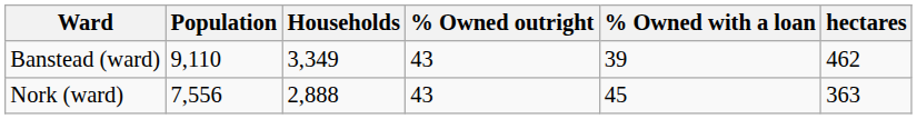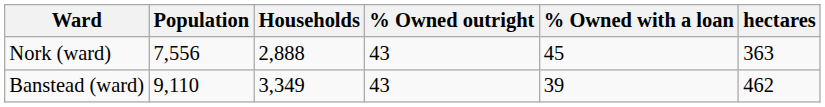rows swapped: Banstead (ward) <-> Nork (ward)
